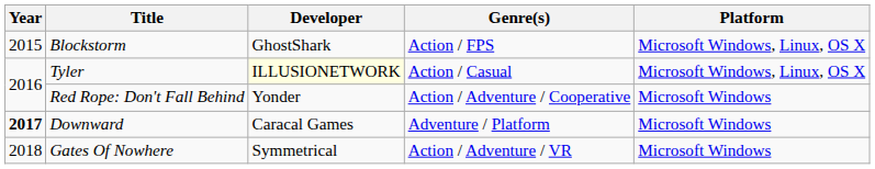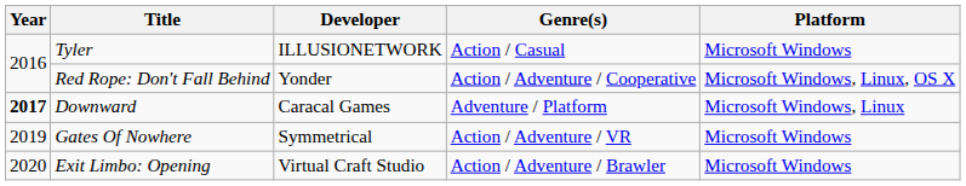- row: 2015 | Blockstorm | GhostShark | Action / FPS | Microsoft Windows, Linux, OS X
Tyler | Developer: lightyellow background -> no background
Tyler | Platform: Microsoft Windows, Linux, OS X -> Microsoft Windows
Red Rope: Don't Fall Behind | Platform: Microsoft Windows -> Microsoft Windows, Linux, OS X
Downward | Platform: Microsoft Windows -> Microsoft Windows, Linux
Gates Of Nowhere | Year: 2018 -> 2019
+ row: 2020 | Exit Limbo: Opening | Virtual Craft Studio | Action / Adventure / Brawler | Microsoft Windows
